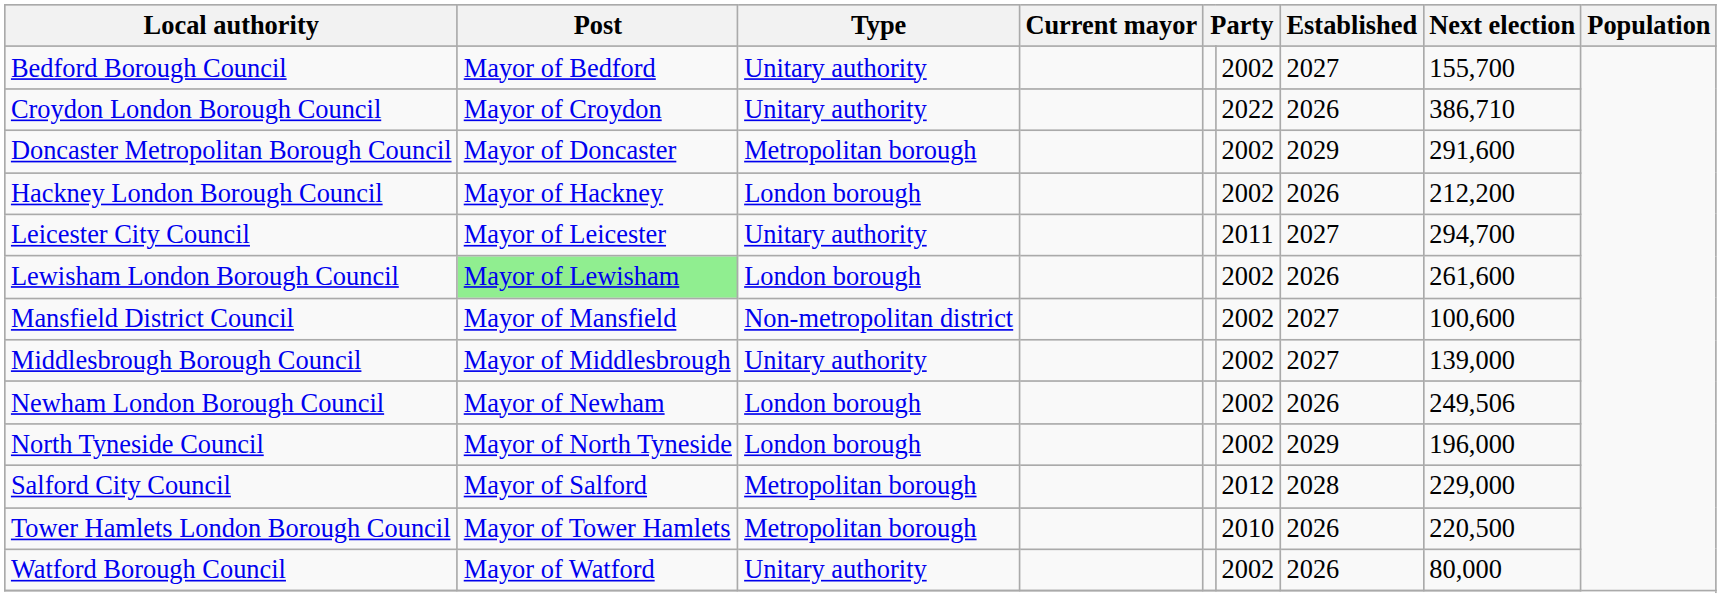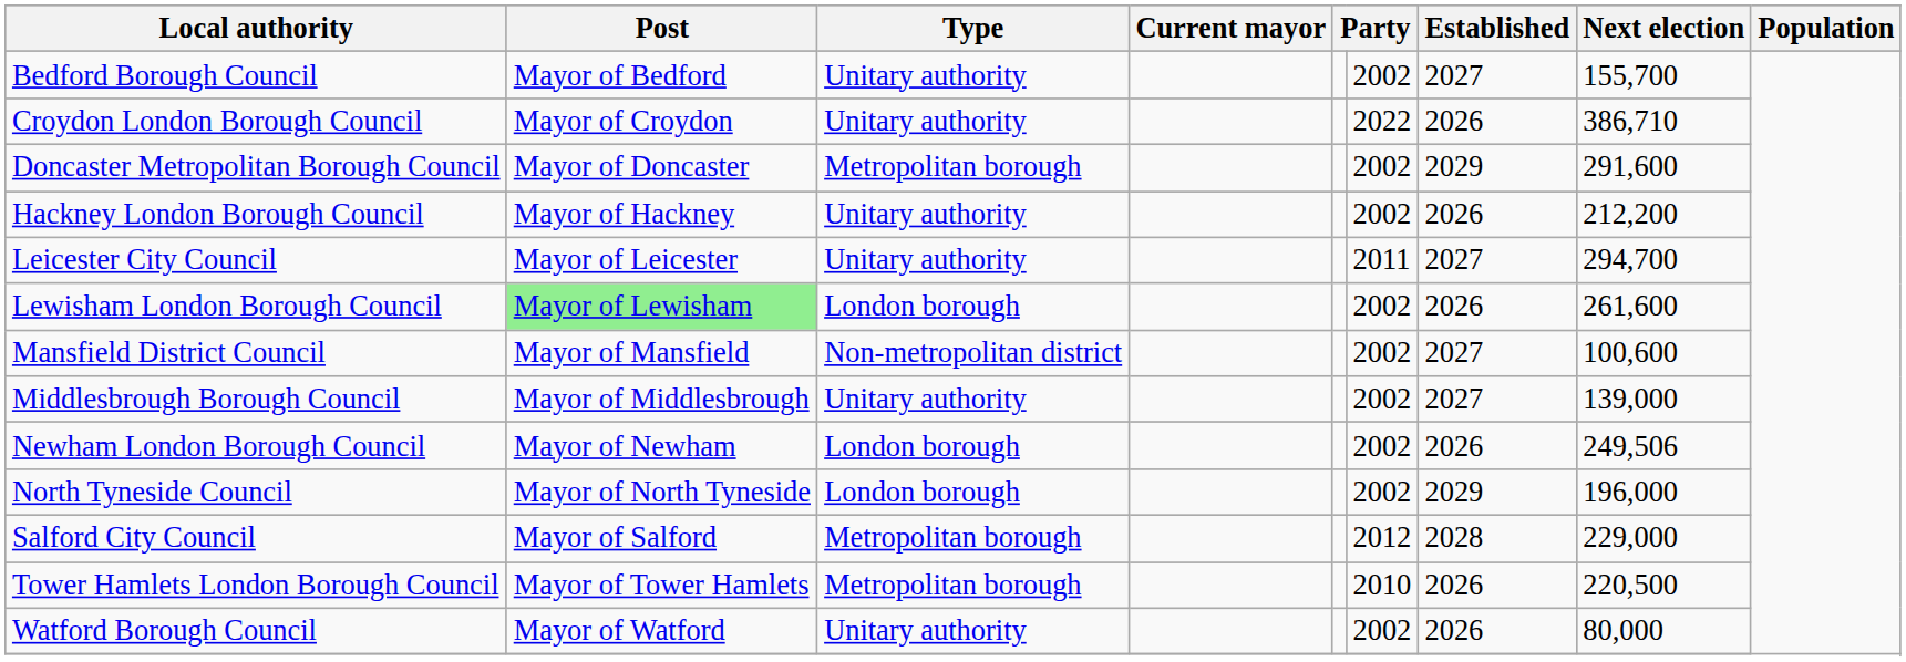Hackney London Borough Council | Type: London borough -> Unitary authority
